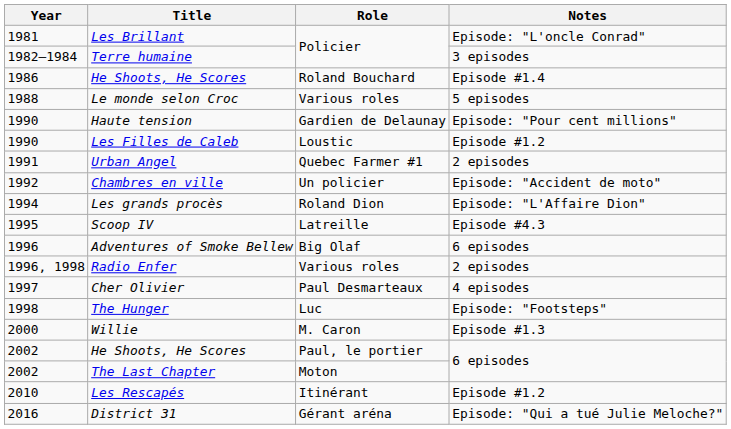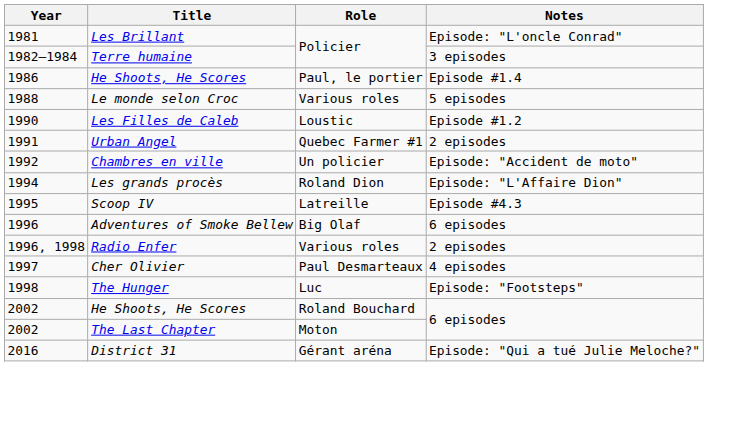1986 / He Shoots, He Scores | Role: Roland Bouchard -> Paul, le portier
- row: 1990 | Haute tension | Gardien de Delaunay | Episode: "Pour cent millions"
- row: 2000 | Willie | M. Caron | Episode #1.3
2002 / He Shoots, He Scores | Role: Paul, le portier -> Roland Bouchard
- row: 2010 | Les Rescapés | Itinérant | Episode #1.2
